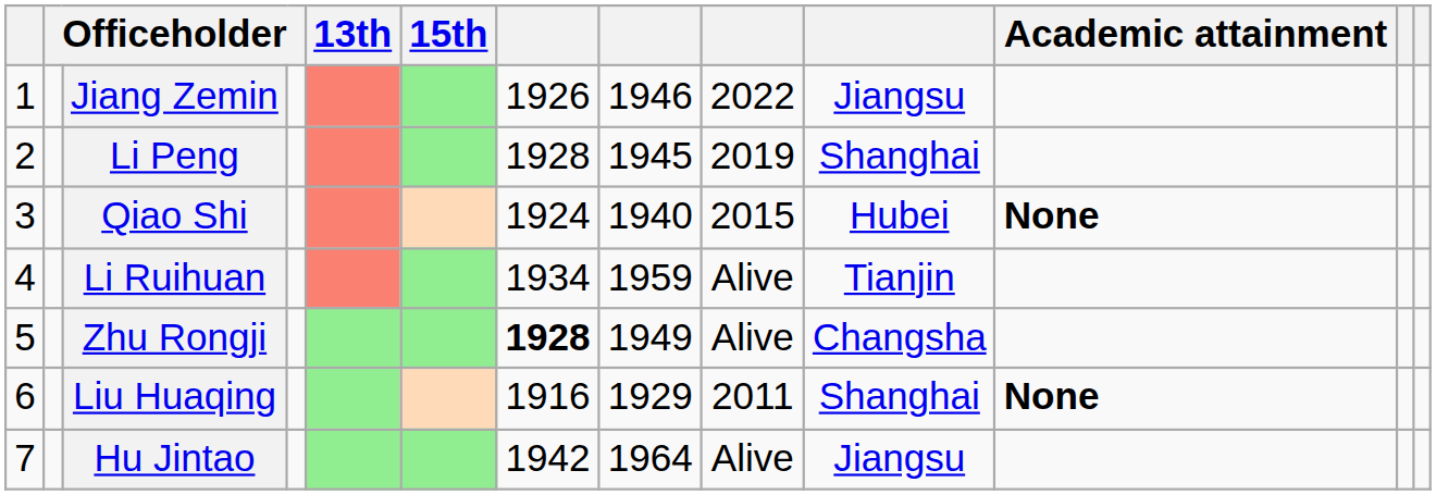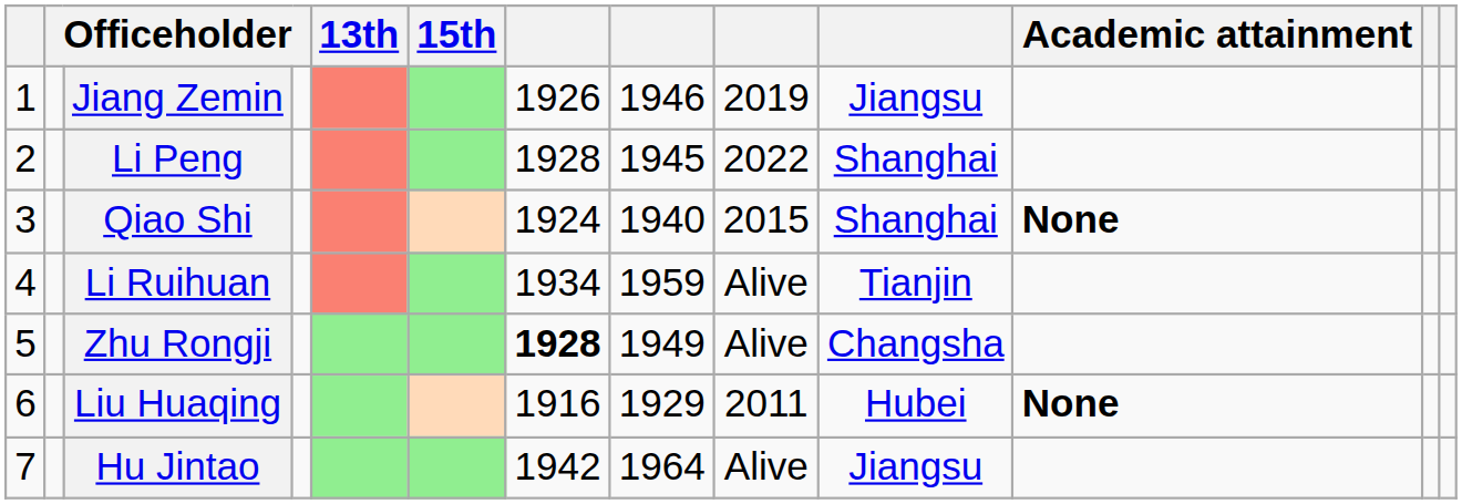Jiang Zemin | column 9: 2022 -> 2019
Li Peng | column 9: 2019 -> 2022
Qiao Shi | column 10: Hubei -> Shanghai
Liu Huaqing | column 10: Shanghai -> Hubei
